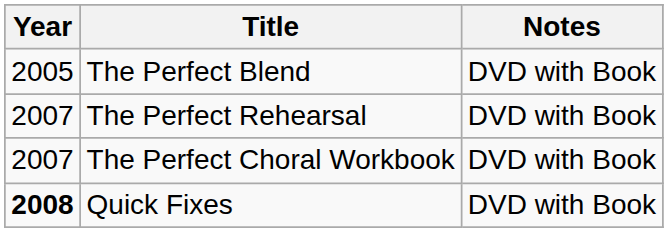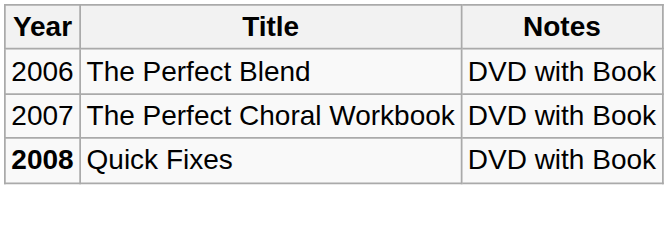The Perfect Blend | Year: 2005 -> 2006
- row: 2007 | The Perfect Rehearsal | DVD with Book
